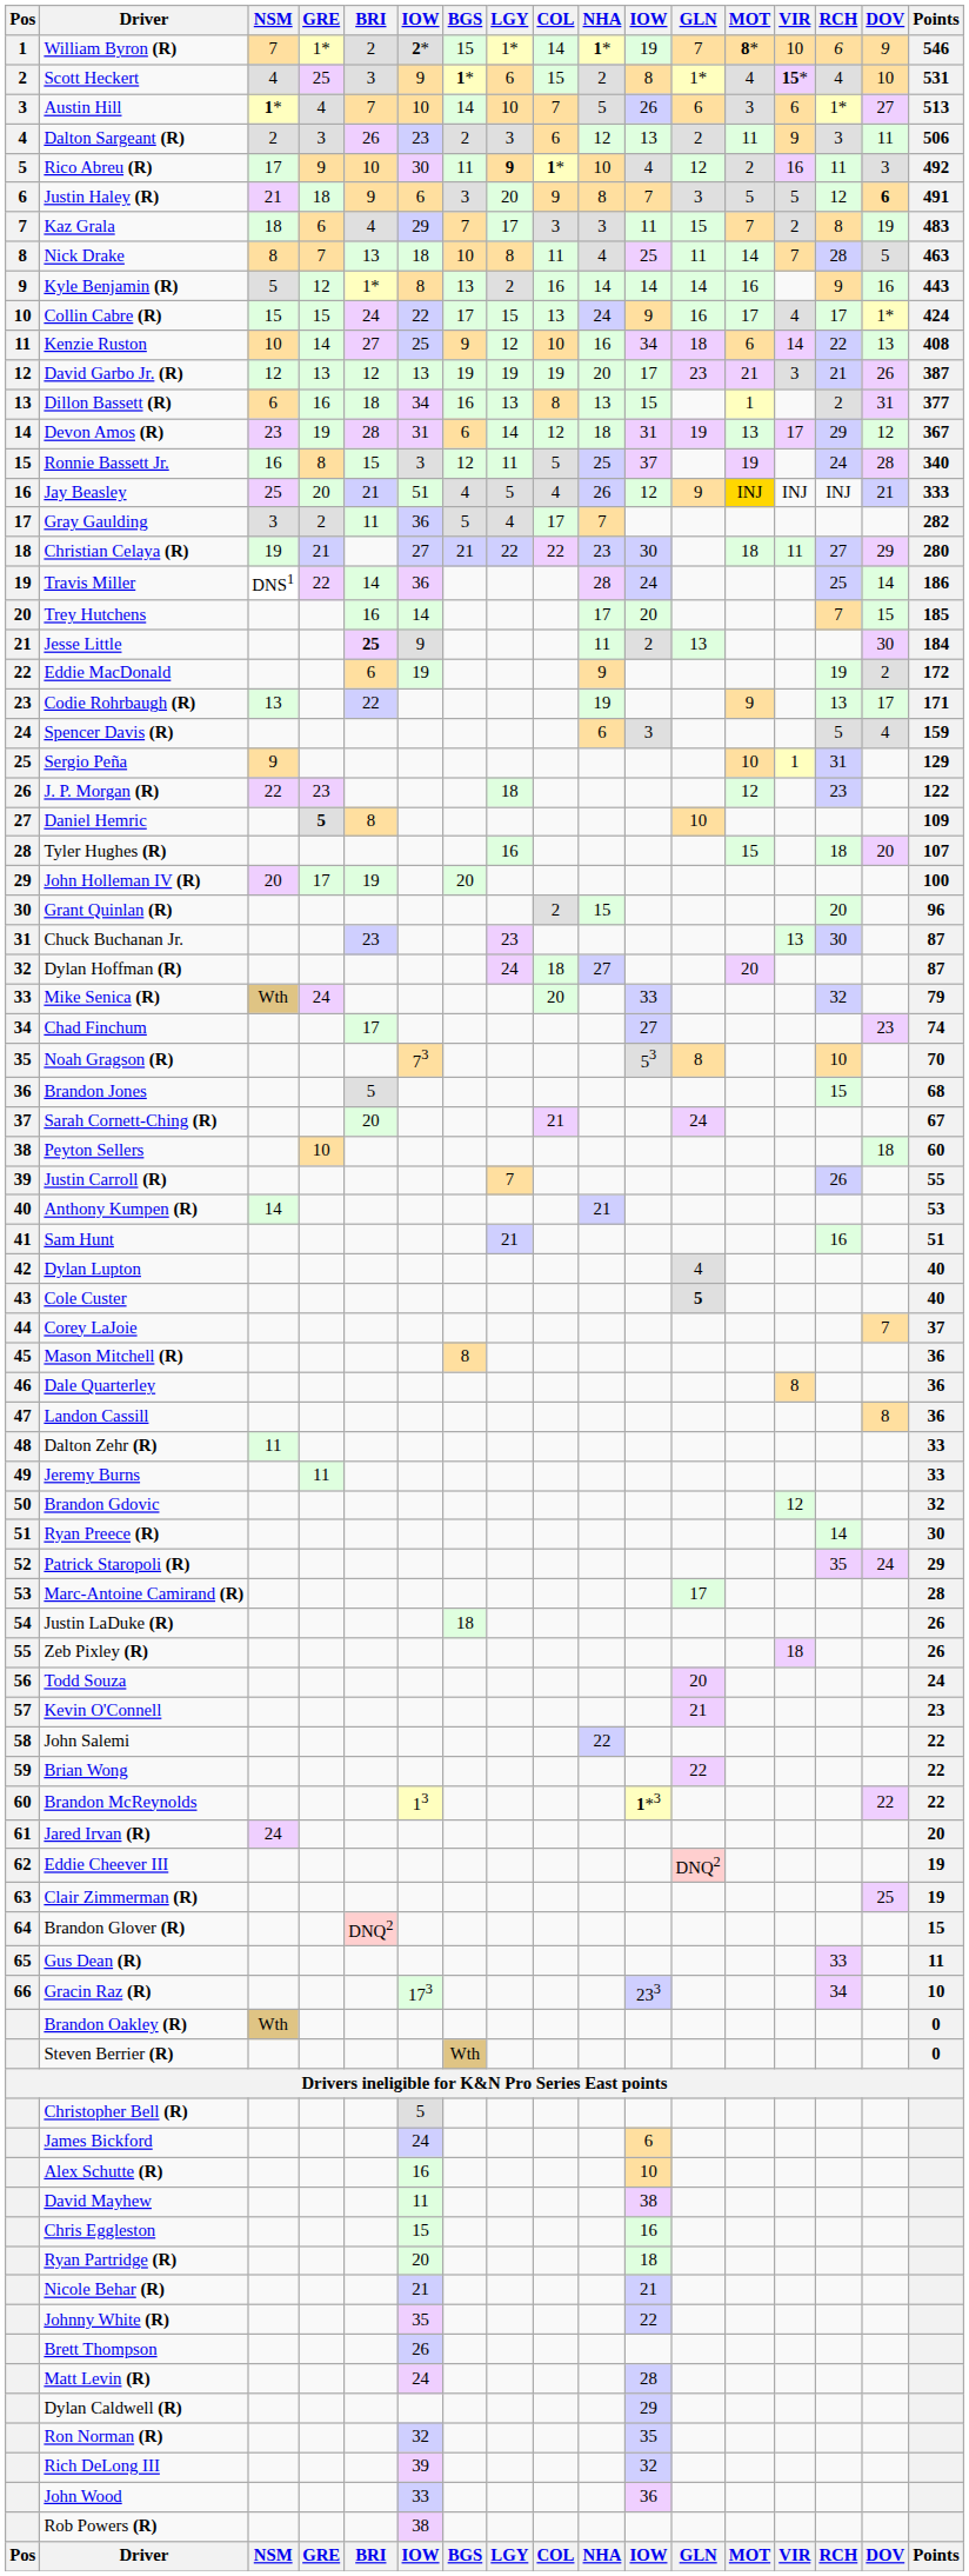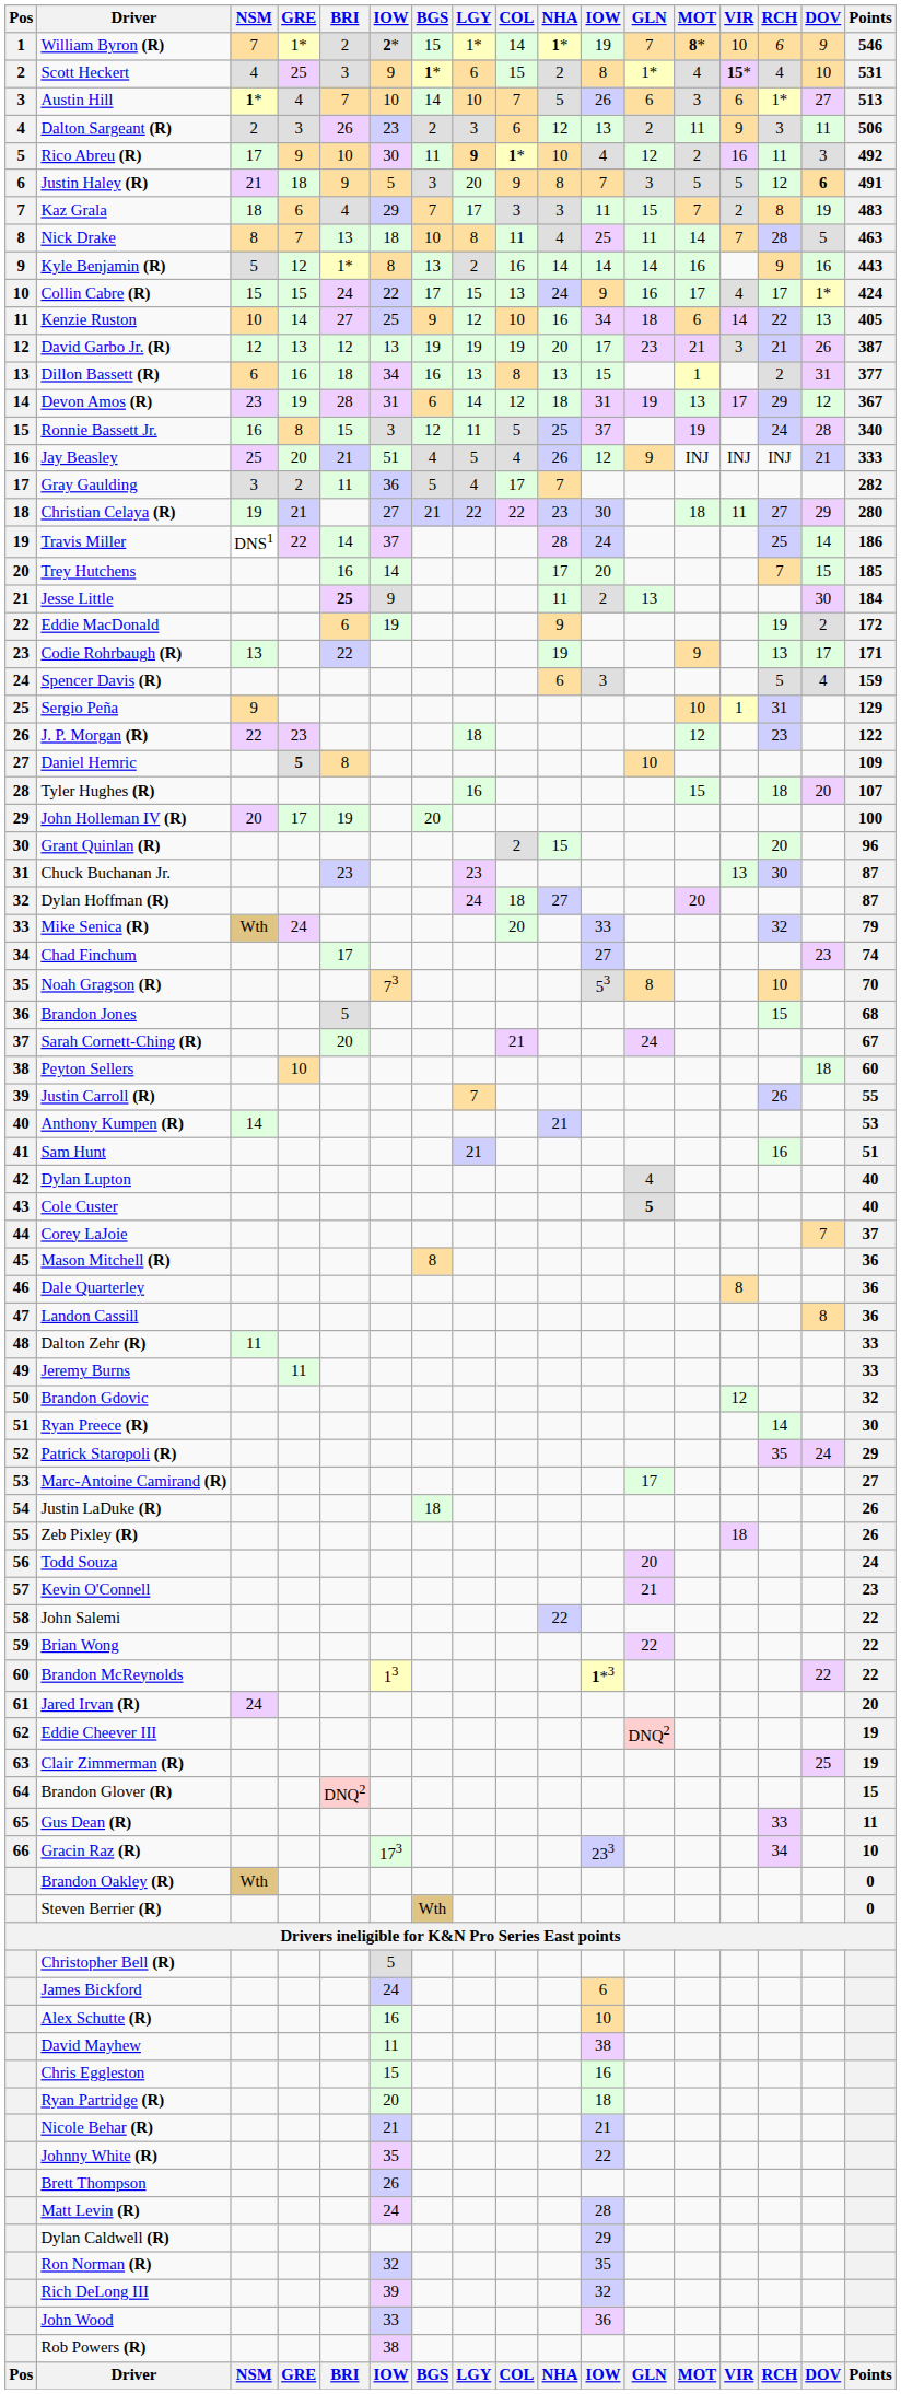Justin Haley (R) | column 6: 6 -> 5
Kenzie Ruston | Points: 408 -> 405
Jay Beasley | MOT: gold background -> no background
Travis Miller | column 6: 36 -> 37
Marc-Antoine Camirand (R) | Points: 28 -> 27
